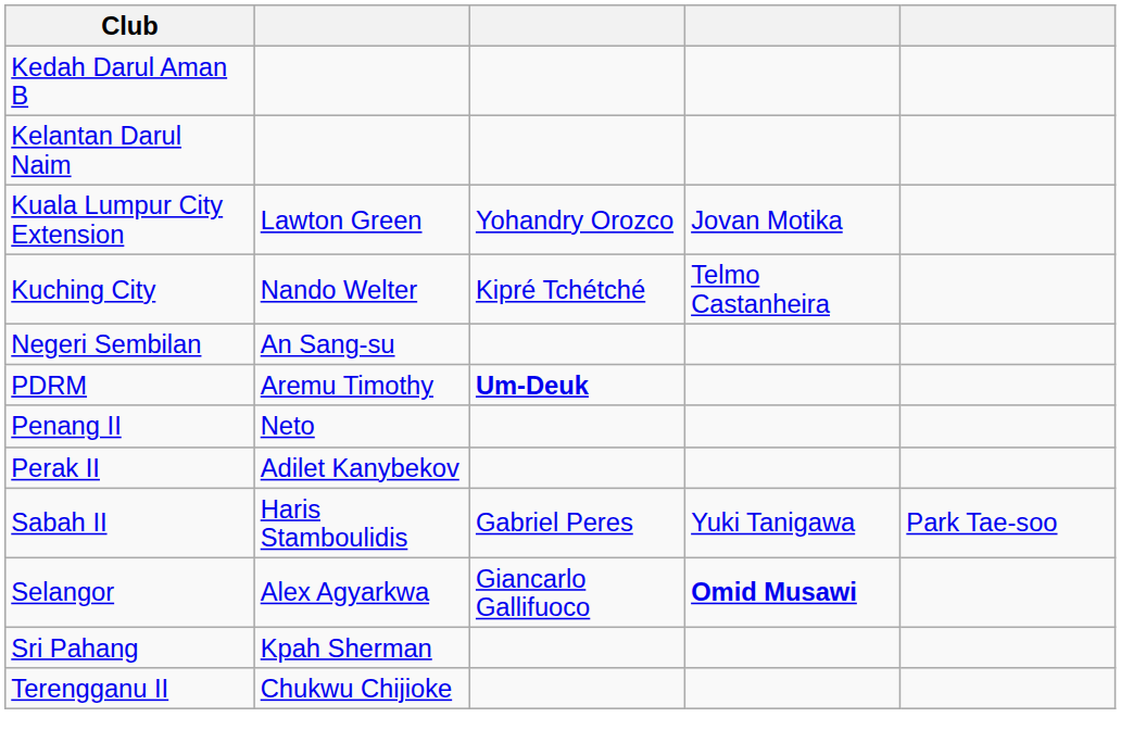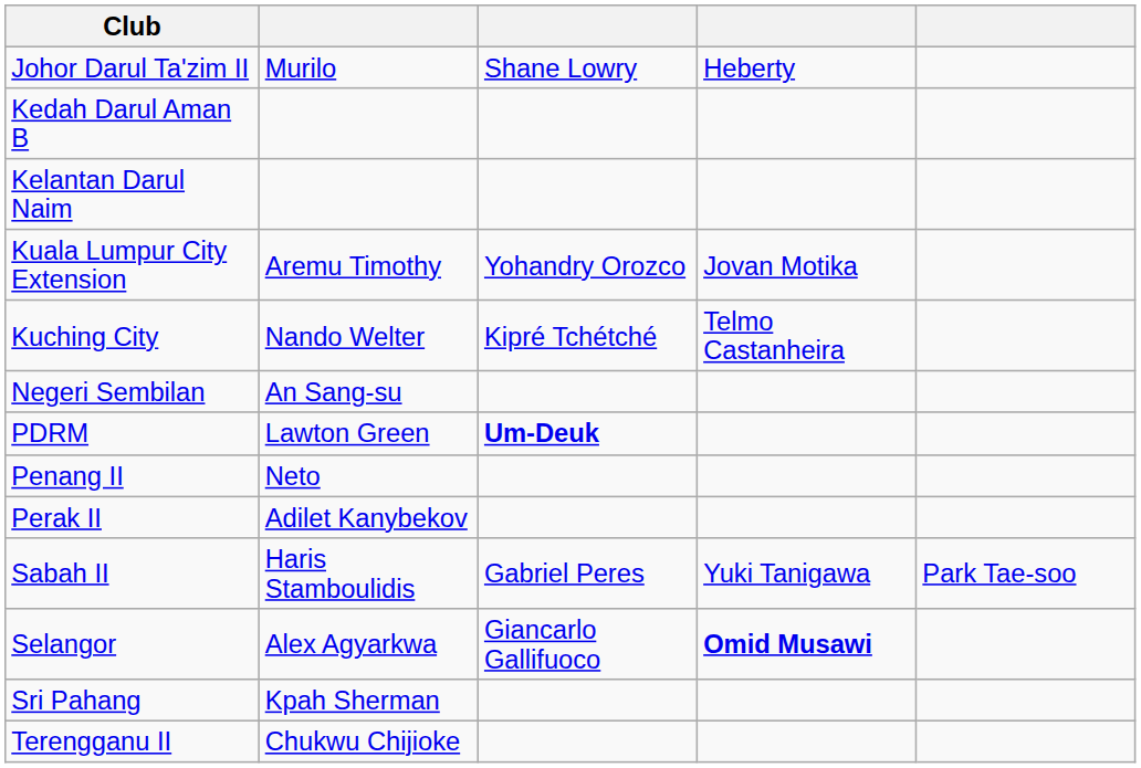+ row: Johor Darul Ta'zim II | Murilo | Shane Lowry | Heberty
Kuala Lumpur City Extension | column 2: Lawton Green -> Aremu Timothy
PDRM | column 2: Aremu Timothy -> Lawton Green
